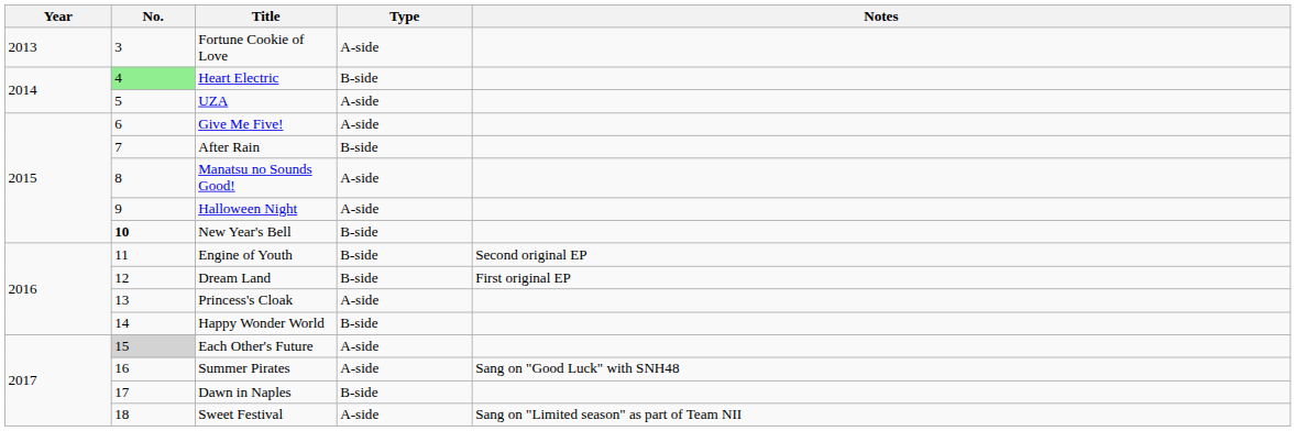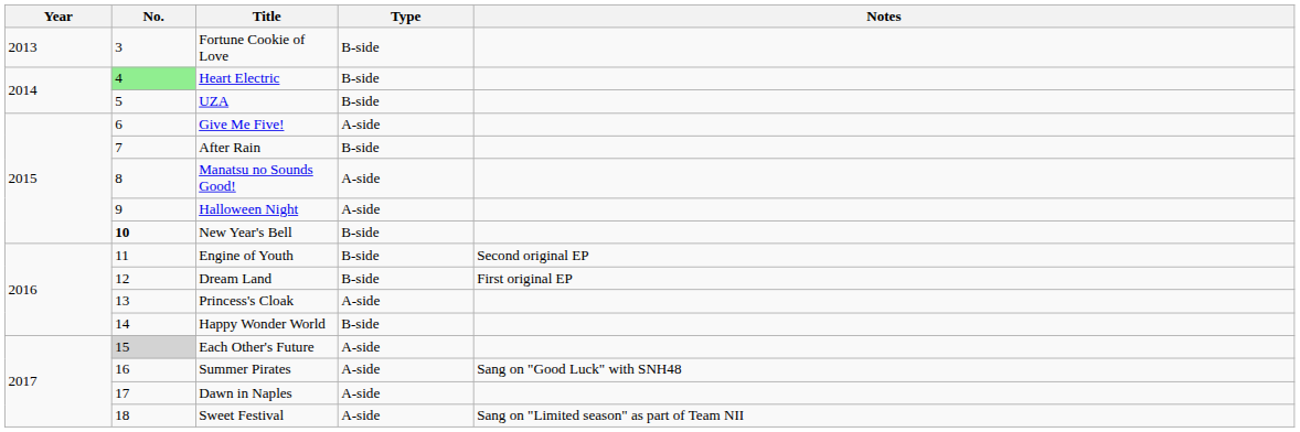Fortune Cookie of Love | Type: A-side -> B-side
UZA | Type: A-side -> B-side
Dawn in Naples | Type: B-side -> A-side
